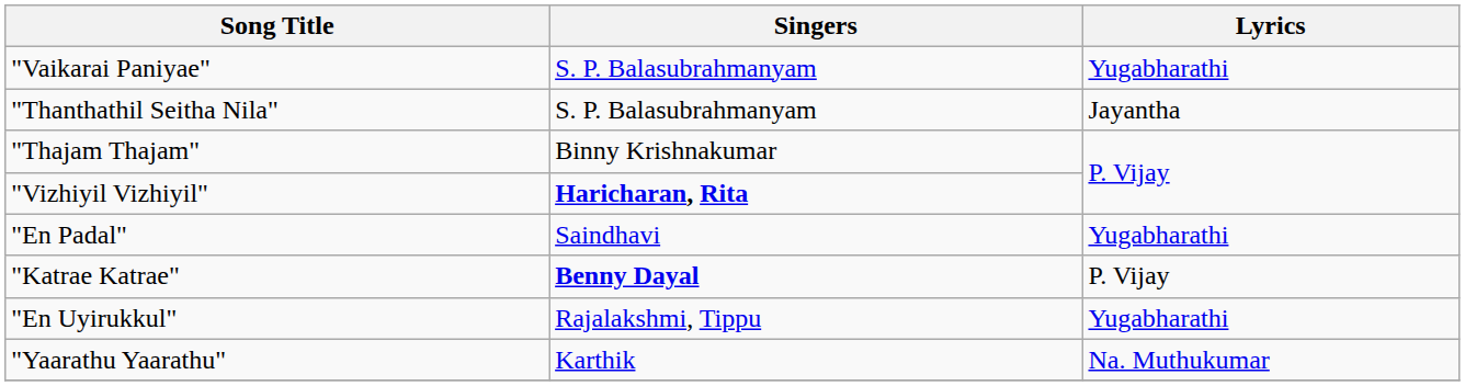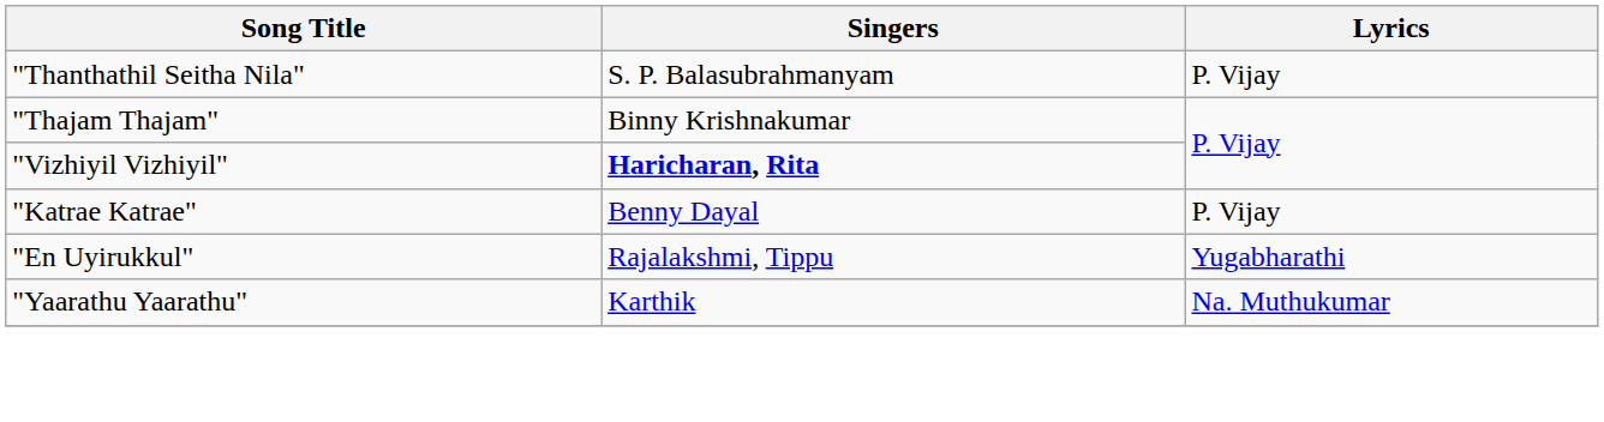- row: "Vaikarai Paniyae" | S. P. Balasubrahmanyam | Yugabharathi
"Thanthathil Seitha Nila" | Lyrics: Jayantha -> P. Vijay
- row: "En Padal" | Saindhavi | Yugabharathi
"Katrae Katrae" | Singers: bold -> normal
